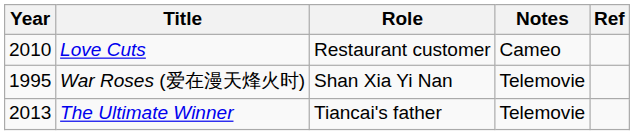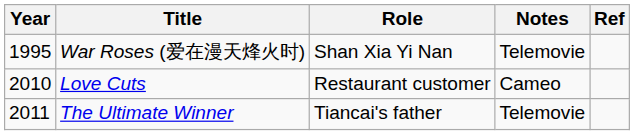rows swapped: War Roses (爱在漫天烽火时) <-> Love Cuts
The Ultimate Winner | Year: 2013 -> 2011
